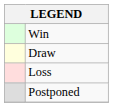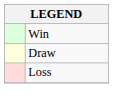- row: Postponed
